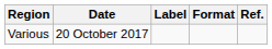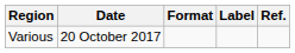columns swapped: Format <-> Label
